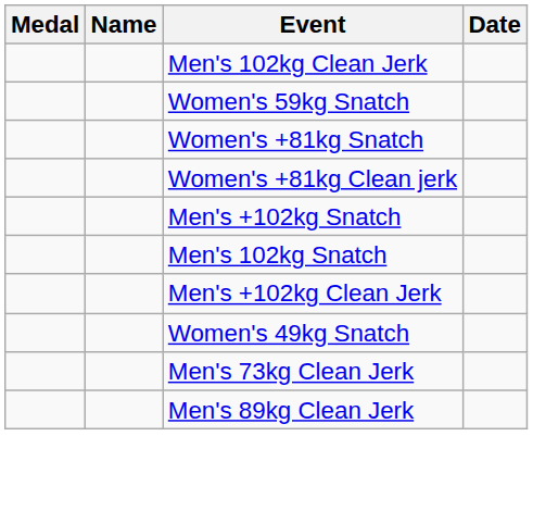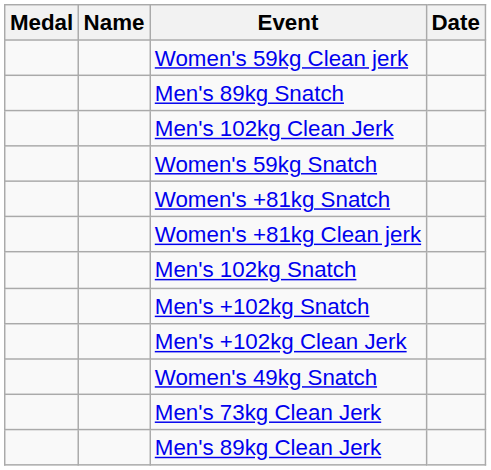+ row: Women's 59kg Clean jerk
+ row: Men's 89kg Snatch
rows swapped: Men's +102kg Snatch <-> Men's 102kg Snatch
